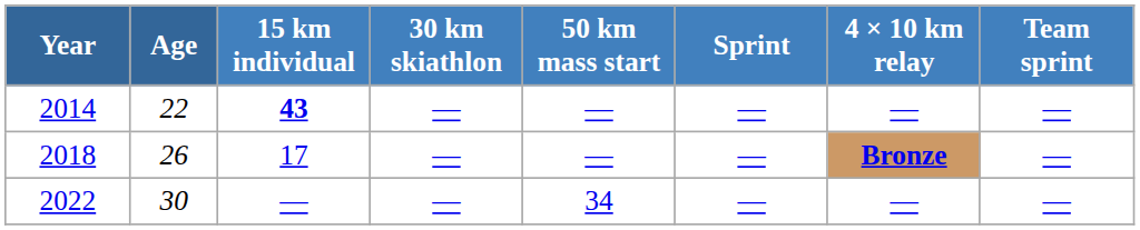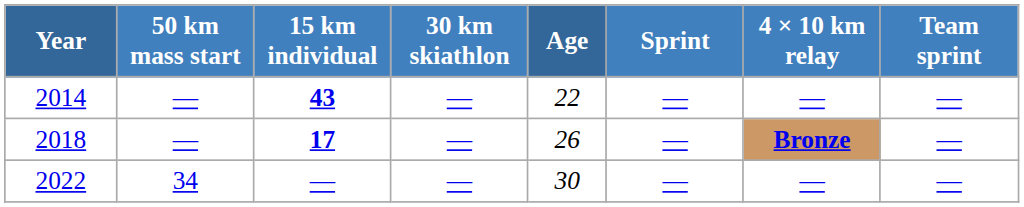columns swapped: Age <-> 50 km mass start
2018 | 15 km individual: normal -> bold
